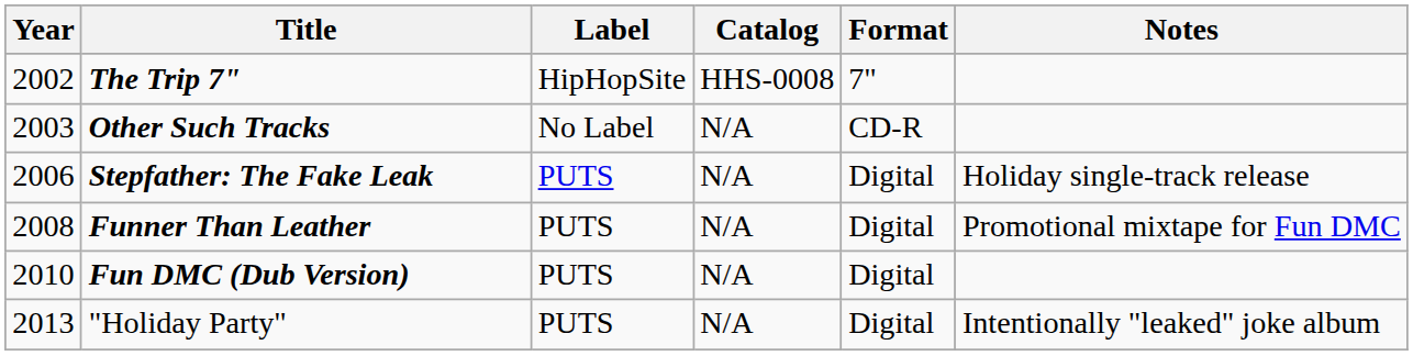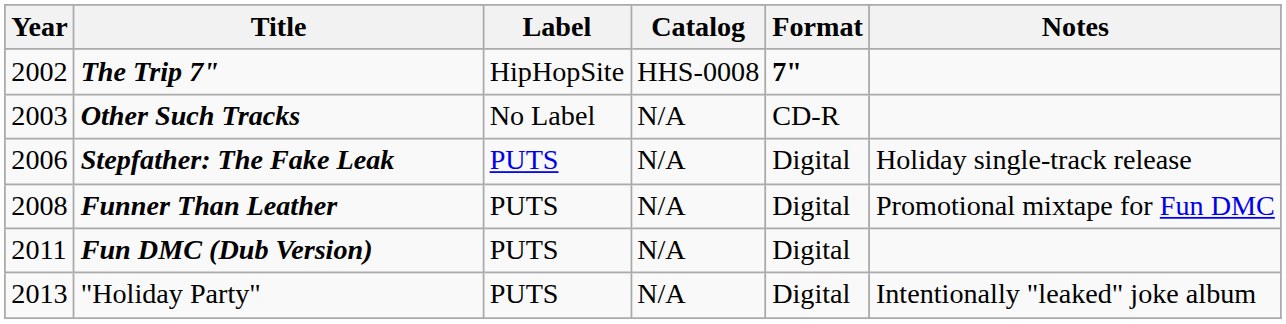The Trip 7" | Format: normal -> bold
Fun DMC (Dub Version) | Year: 2010 -> 2011
